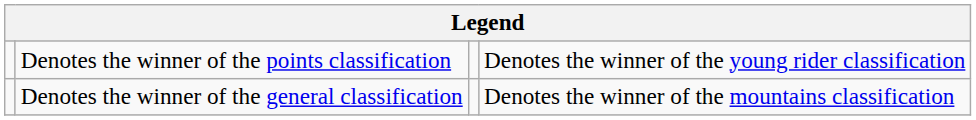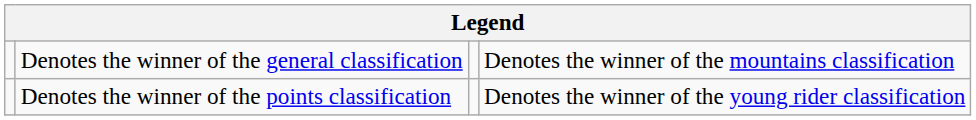rows swapped: Denotes the winner of the general classification <-> Denotes the winner of the points classification
